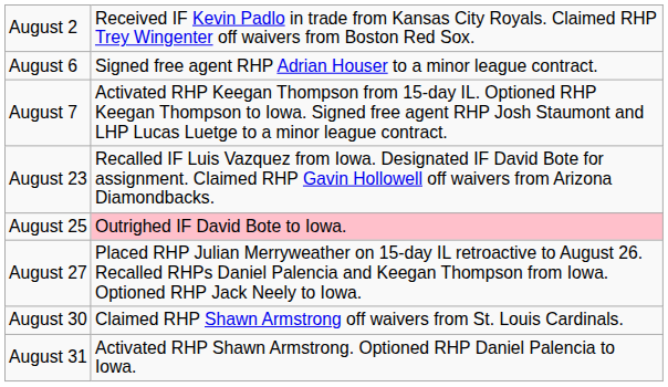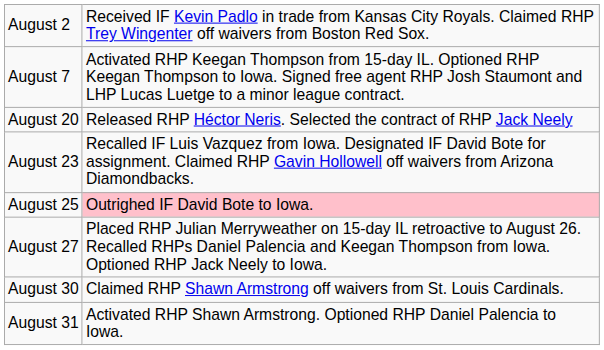- row: August 6 | Signed free agent RHP Adrian Houser to a minor league contract.
+ row: August 20 | Released RHP Héctor Neris. Selected the contract of RHP Jack Neely
